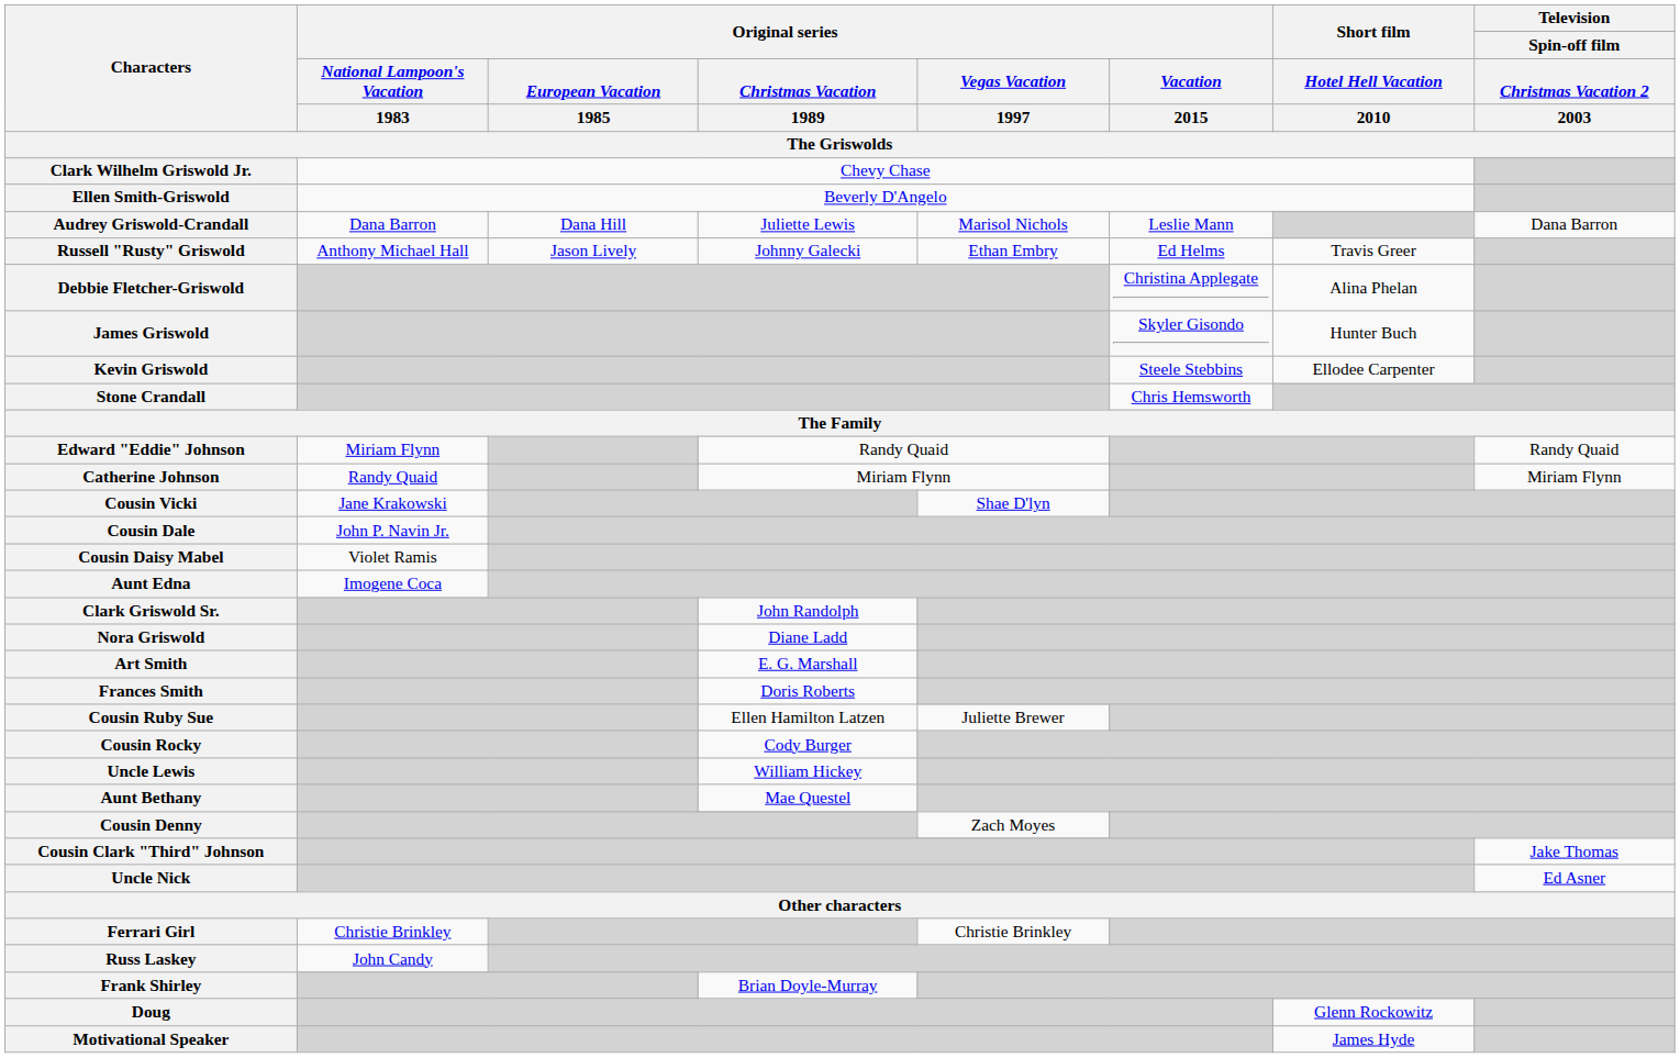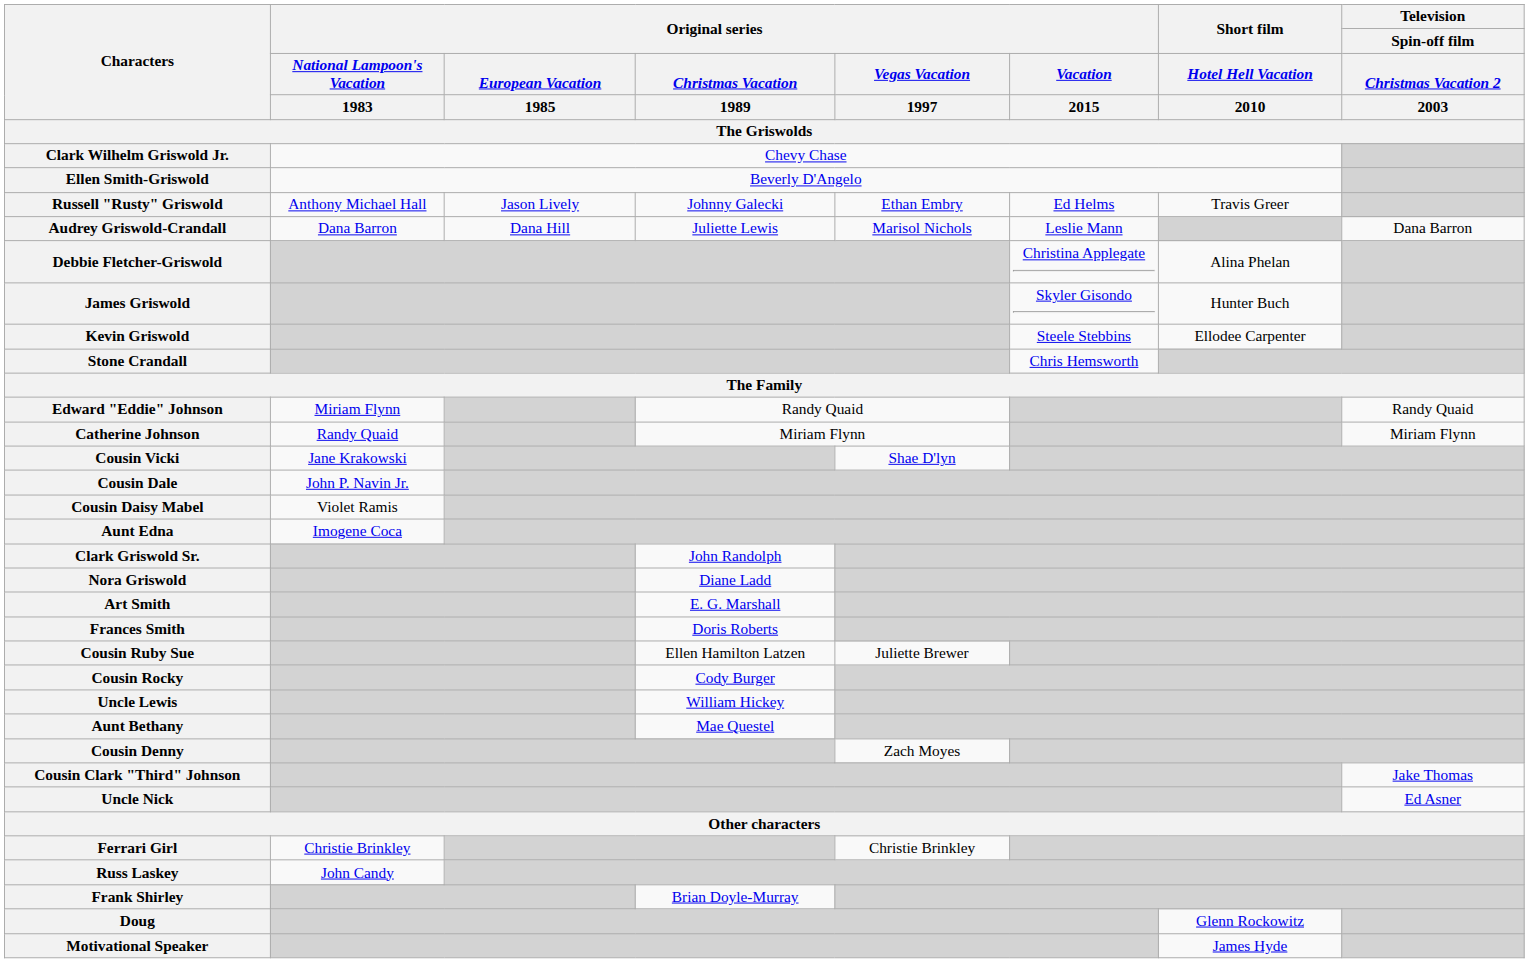rows swapped: Russell "Rusty" Griswold <-> Audrey Griswold-Crandall
